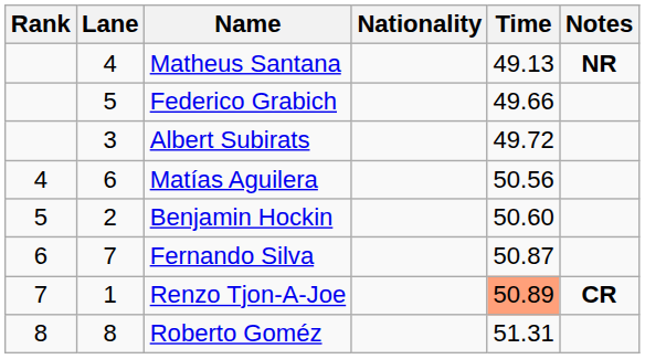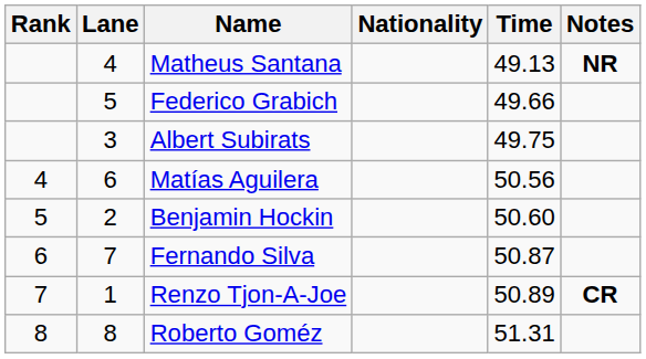Albert Subirats | Time: 49.72 -> 49.75
Renzo Tjon-A-Joe | Time: lightsalmon background -> no background
